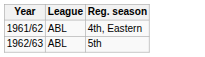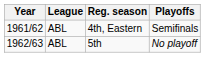+ column: Playoffs | Semifinals | No playoff
